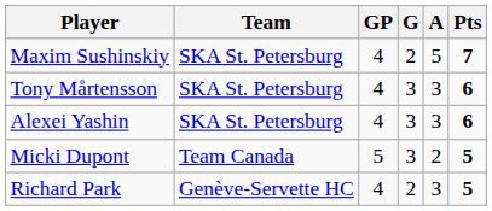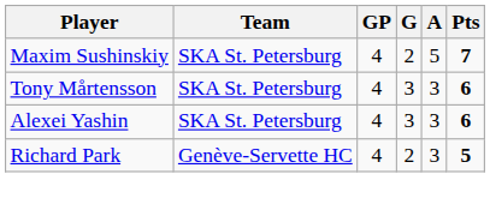- row: Micki Dupont | Team Canada | 5 | 3 | 2 | 5
